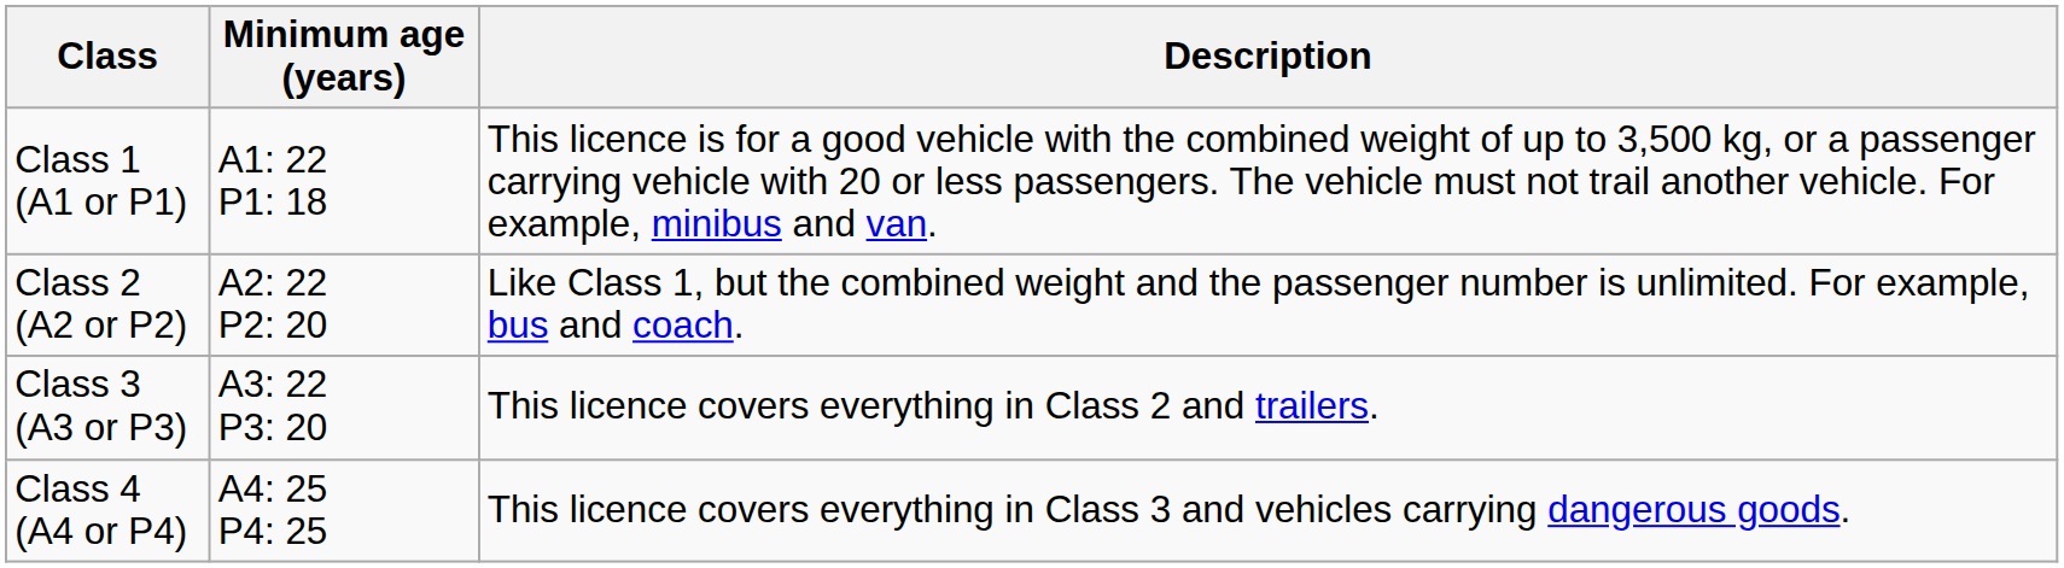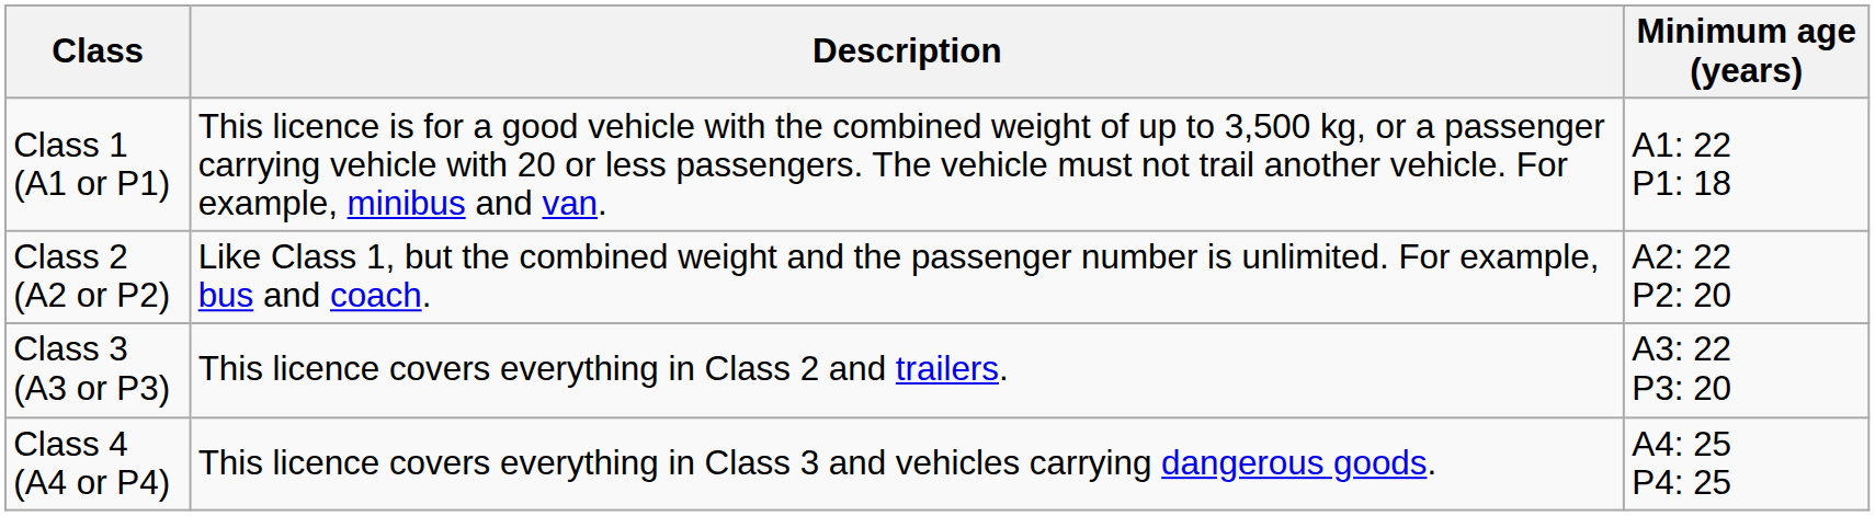columns swapped: Minimum age (years) <-> Description
